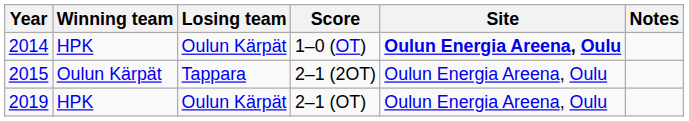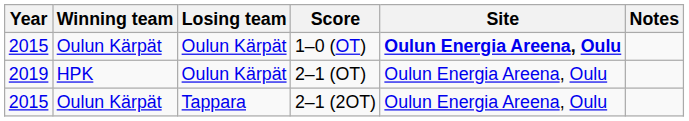1–0 (OT) | Year: 2014 -> 2015
1–0 (OT) | Winning team: HPK -> Oulun Kärpät
rows swapped: 2–1 (2OT) <-> 2–1 (OT)
